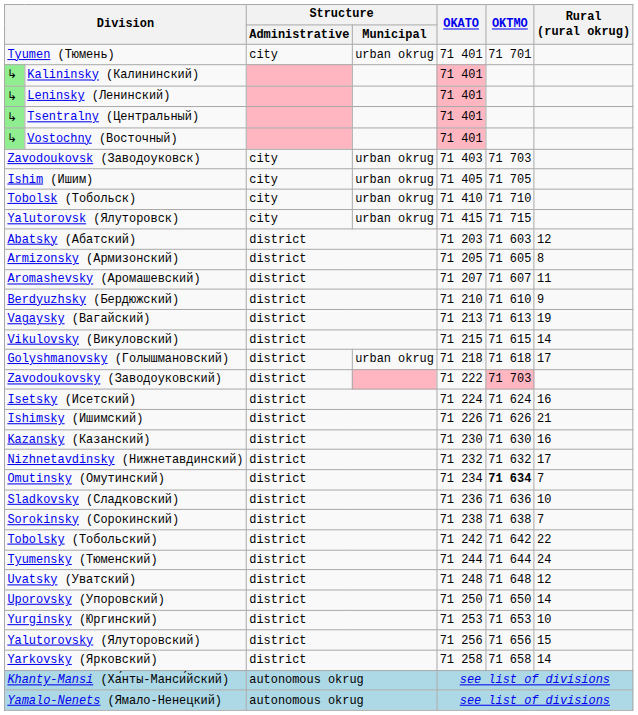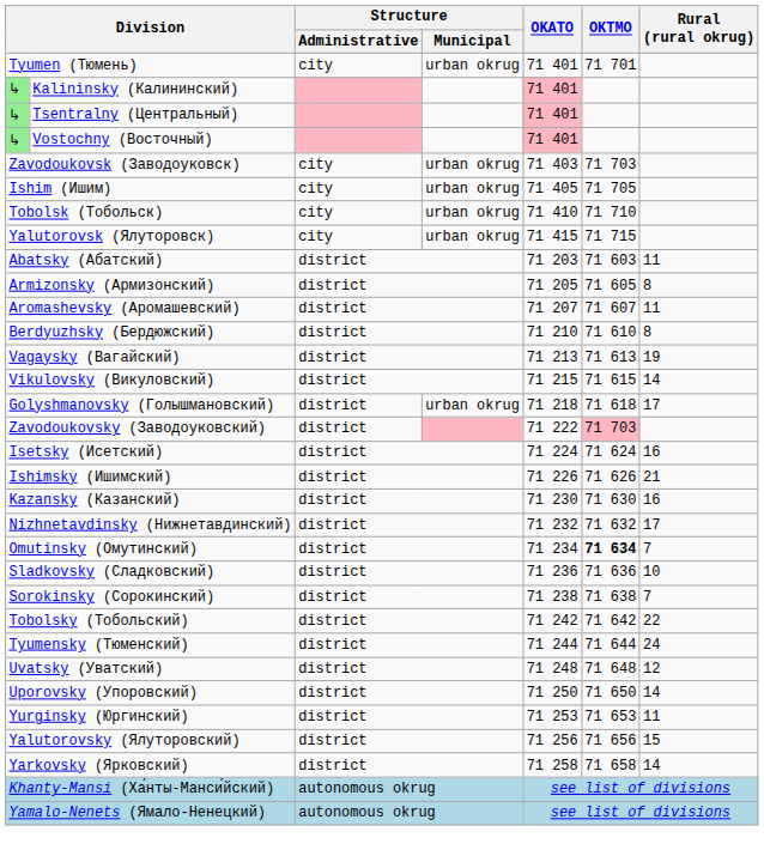- row: ↳ | Leninsky (Ленинский) | 71 401
Abatsky (Абатский) | Rural (rural okrug): 12 -> 11
Berdyuzhsky (Бердюжский) | Rural (rural okrug): 9 -> 8
Yurginsky (Юргинский) | Rural (rural okrug): 10 -> 11
